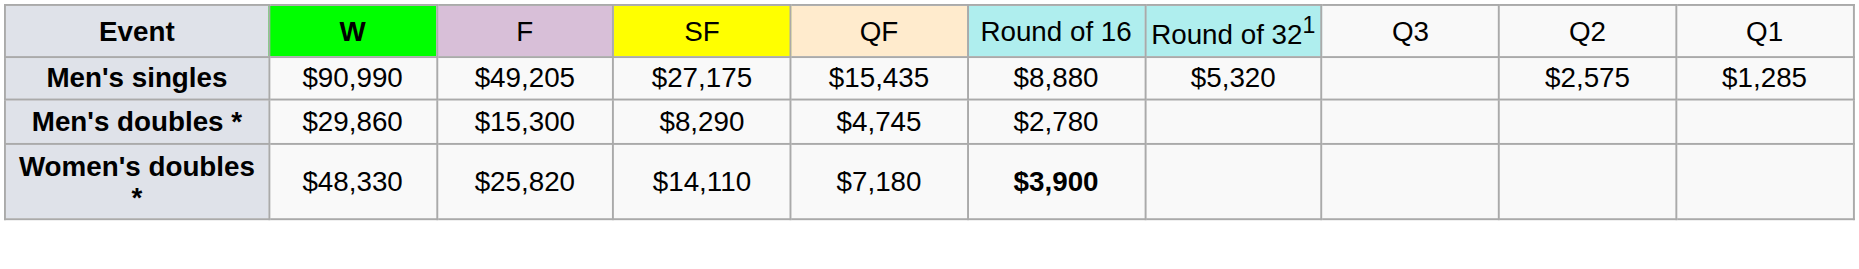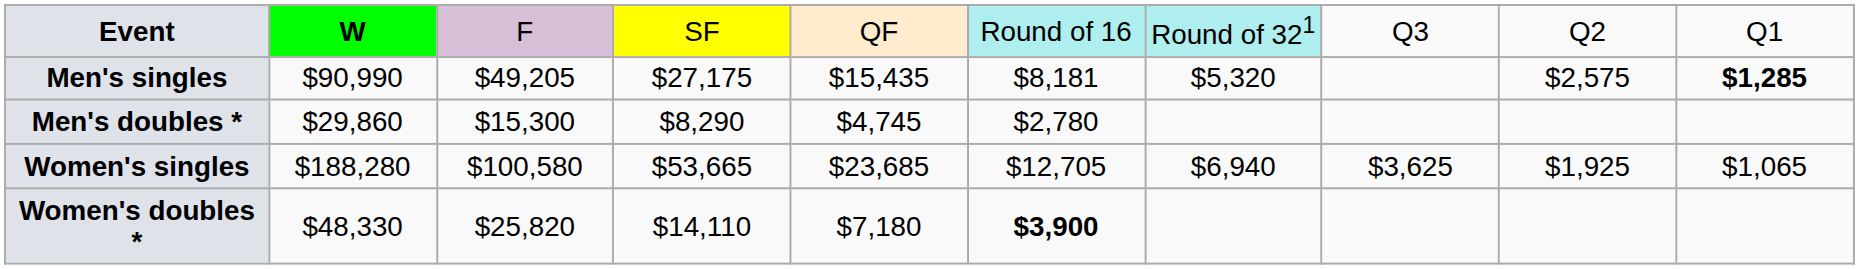Men's singles | column 6: $8,880 -> $8,181
Men's singles | column 10: normal -> bold
+ row: Women's singles | $188,280 | $100,580 | $53,665 | $23,685 | $12,705 | $6,940 | $3,625 | $1,925 | $1,065
